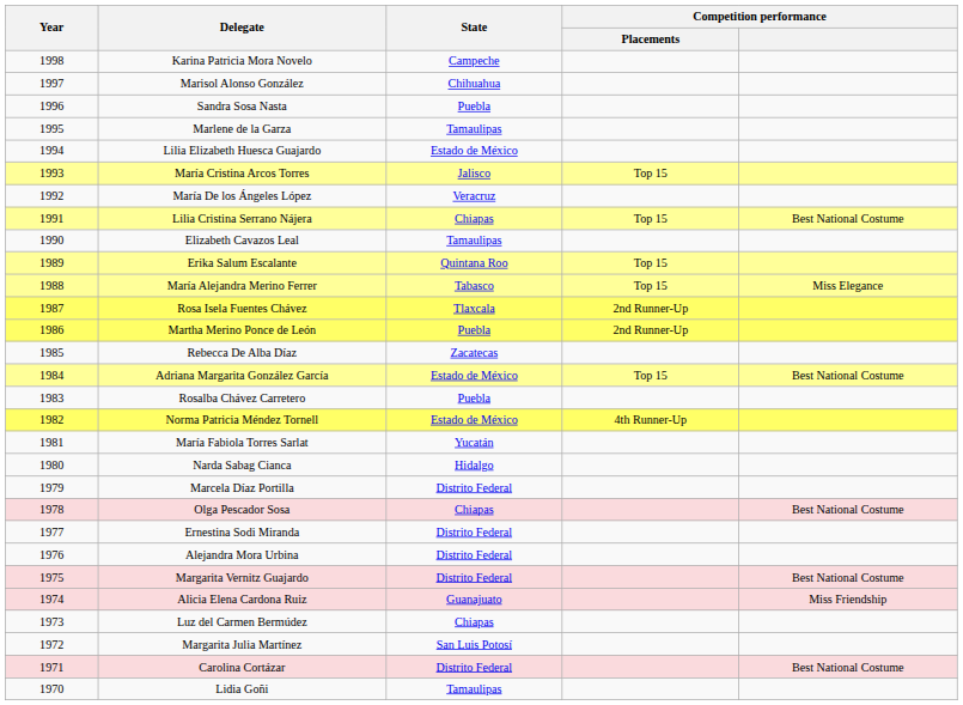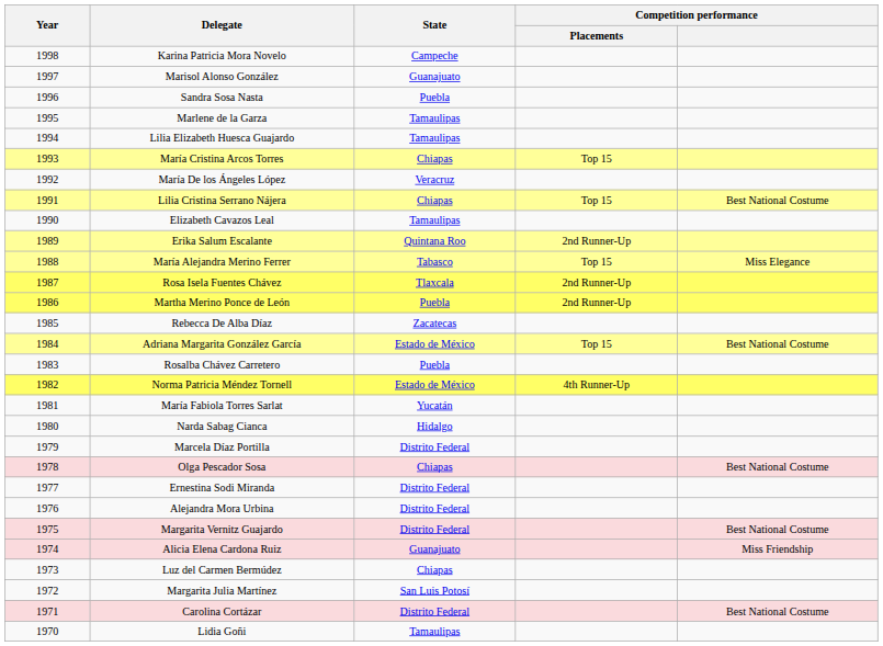Marisol Alonso González | State: Chihuahua -> Guanajuato
Lilia Elizabeth Huesca Guajardo | State: Estado de México -> Tamaulipas
María Cristina Arcos Torres | State: Jalisco -> Chiapas
Erika Salum Escalante | Competition performance / Placements: Top 15 -> 2nd Runner-Up
